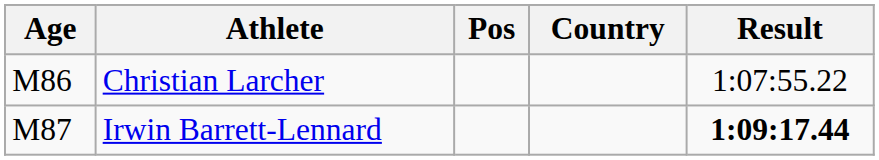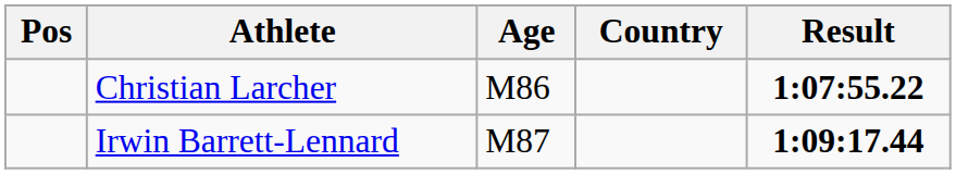columns swapped: Pos <-> Age
Christian Larcher | Result: normal -> bold
